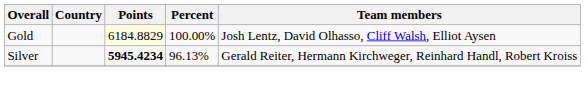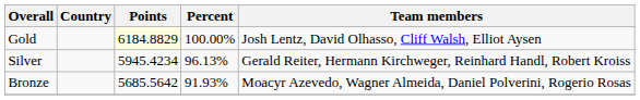Silver | Points: bold -> normal
+ row: Bronze | 5685.5642 | 91.93% | Moacyr Azevedo, Wagner Almeida, Daniel Polverini, Rogerio Rosas
